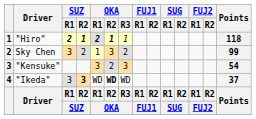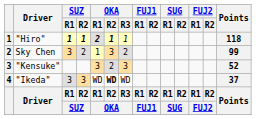"Hiro" | SUZ / R1: 2 -> 1
"Kensuke" | Points: 54 -> 52
"Ikeda" | SUZ / R2: bold -> normal
